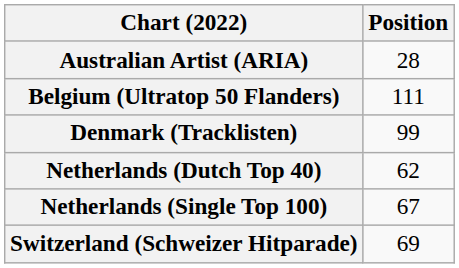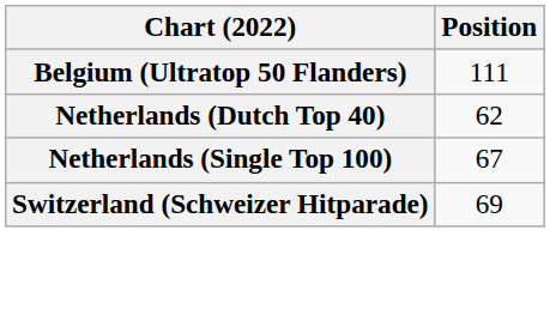- row: Australian Artist (ARIA) | 28
- row: Denmark (Tracklisten) | 99
